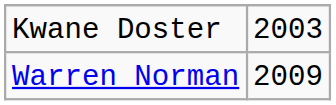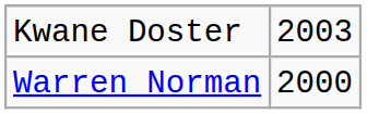Warren Norman | column 2: 2009 -> 2000
